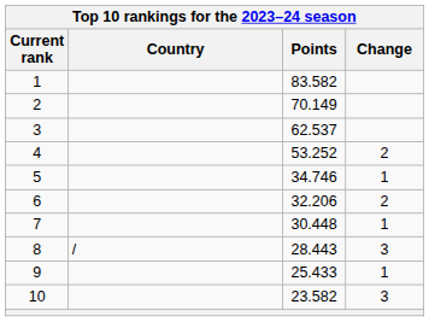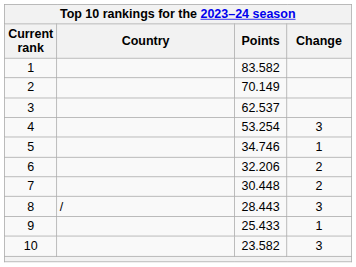4 | Points: 53.252 -> 53.254
4 | Change: 2 -> 3
7 | Change: 1 -> 2
